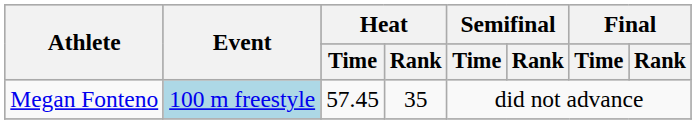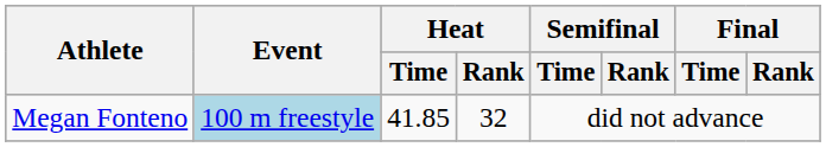Megan Fonteno | Heat / Time: 57.45 -> 41.85
Megan Fonteno | Heat / Rank: 35 -> 32
